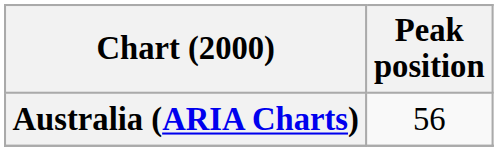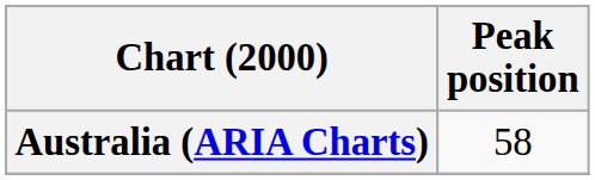Australia (ARIA Charts) | Peak position: 56 -> 58
